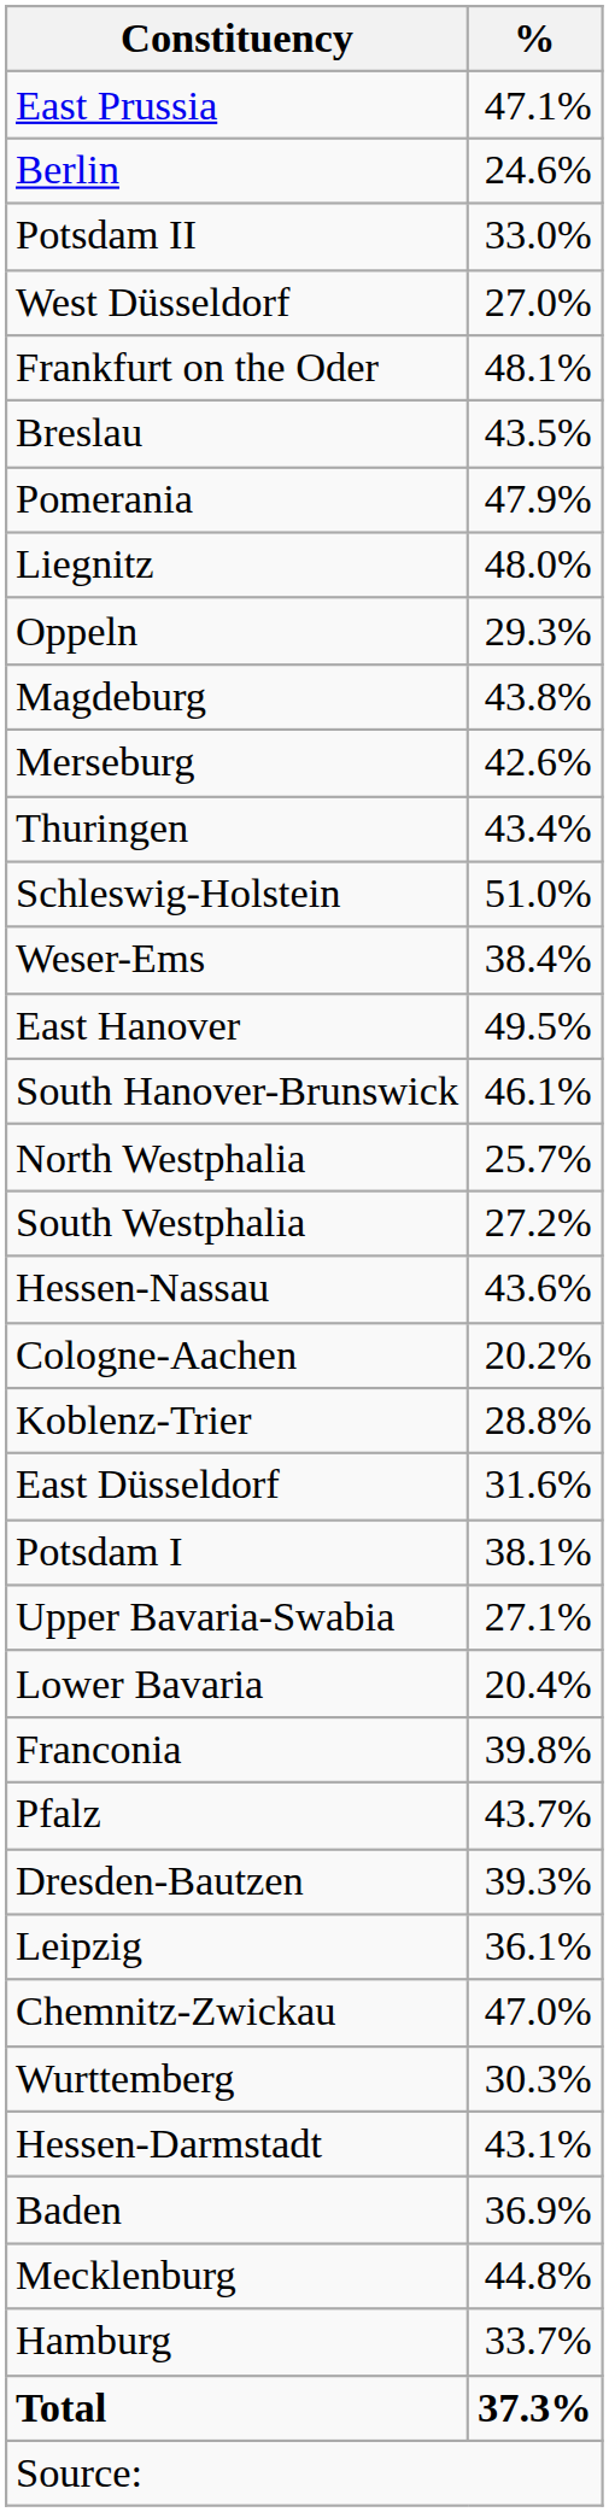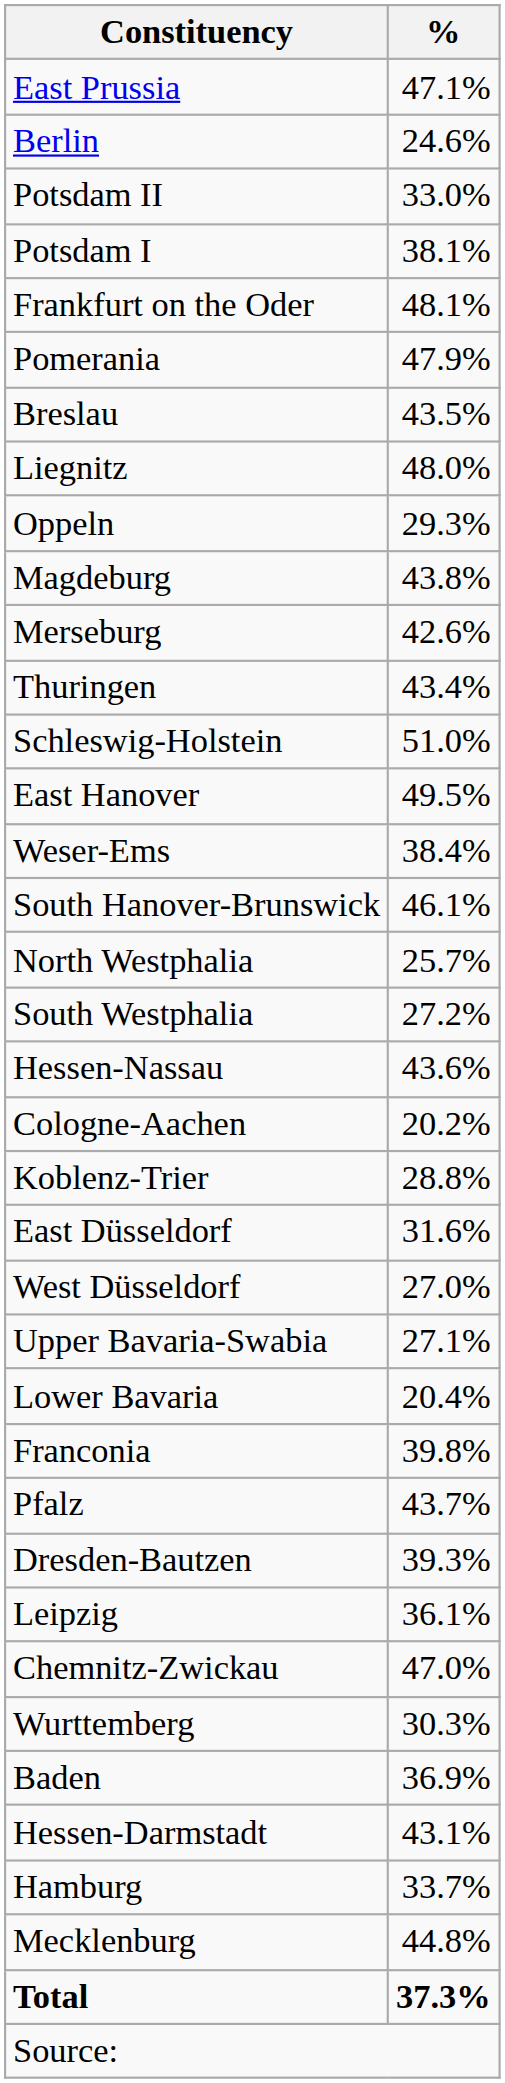rows swapped: Potsdam I <-> West Düsseldorf
rows swapped: Pomerania <-> Breslau
rows swapped: Weser-Ems <-> East Hanover
rows swapped: Baden <-> Hessen-Darmstadt
rows swapped: Hamburg <-> Mecklenburg
